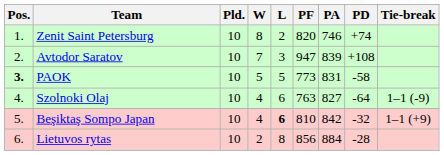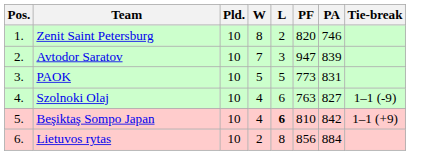- column: PD | +74 | +108 | -58 | -64 | -32 | -28
PAOK | Pos.: bold -> normal
